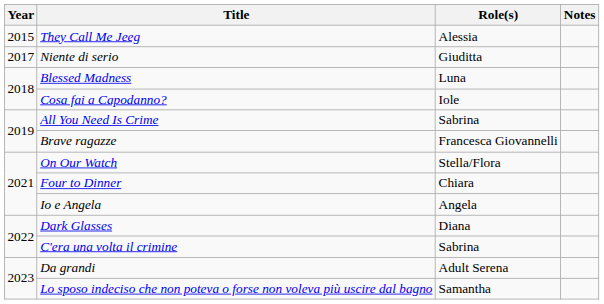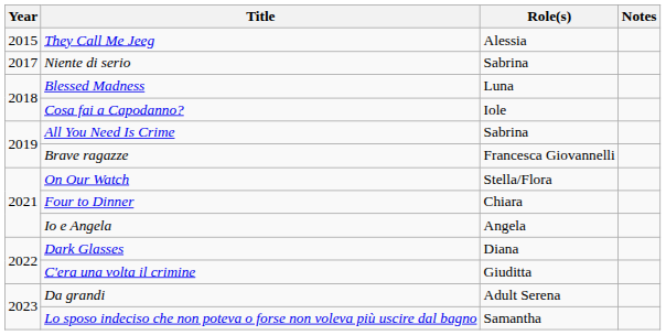Niente di serio | Role(s): Giuditta -> Sabrina
C'era una volta il crimine | Role(s): Sabrina -> Giuditta
